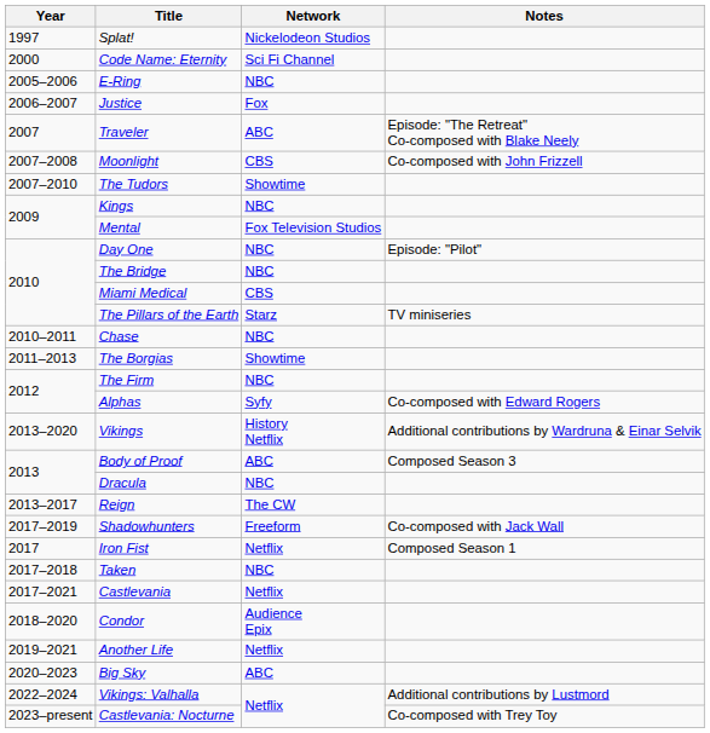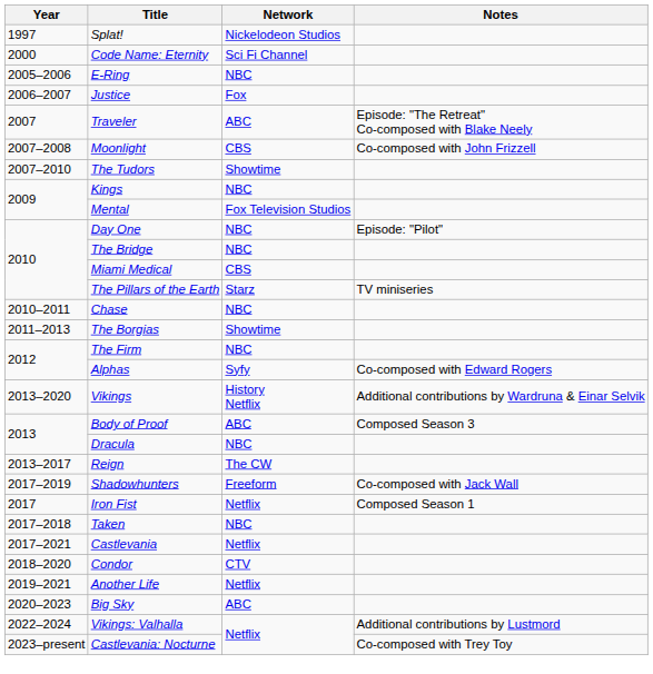Condor | Network: Audience Epix -> CTV
